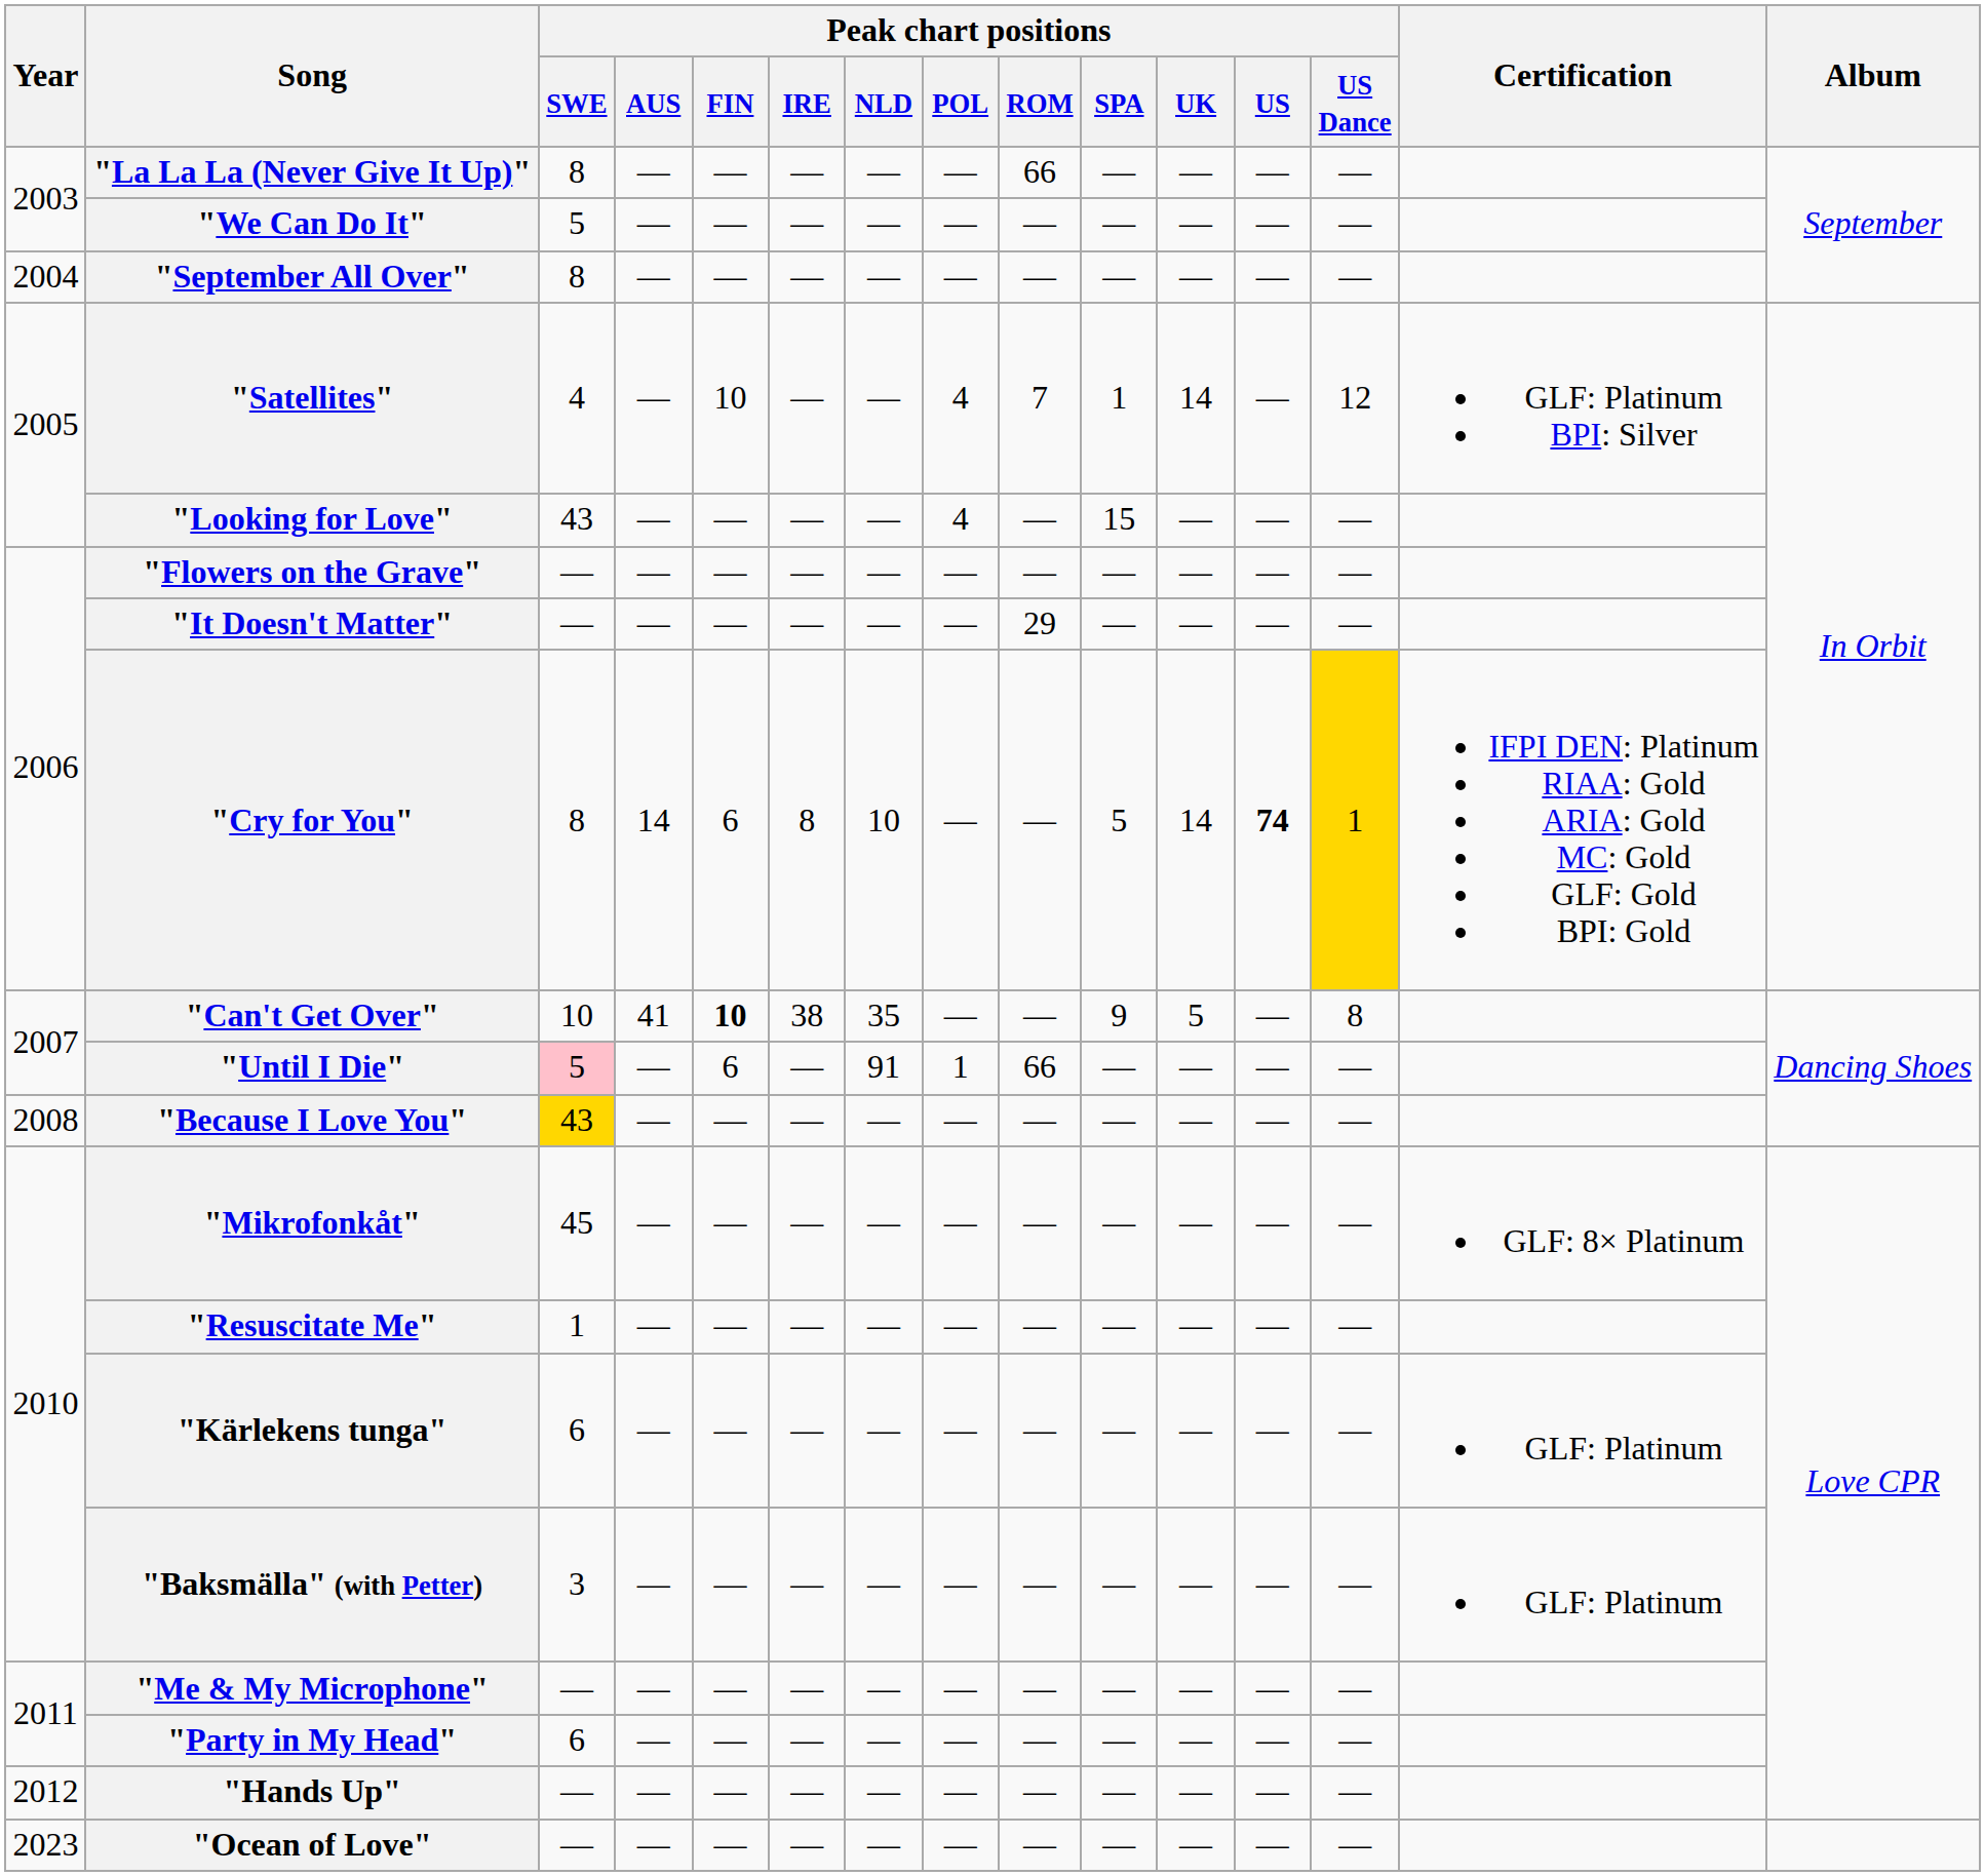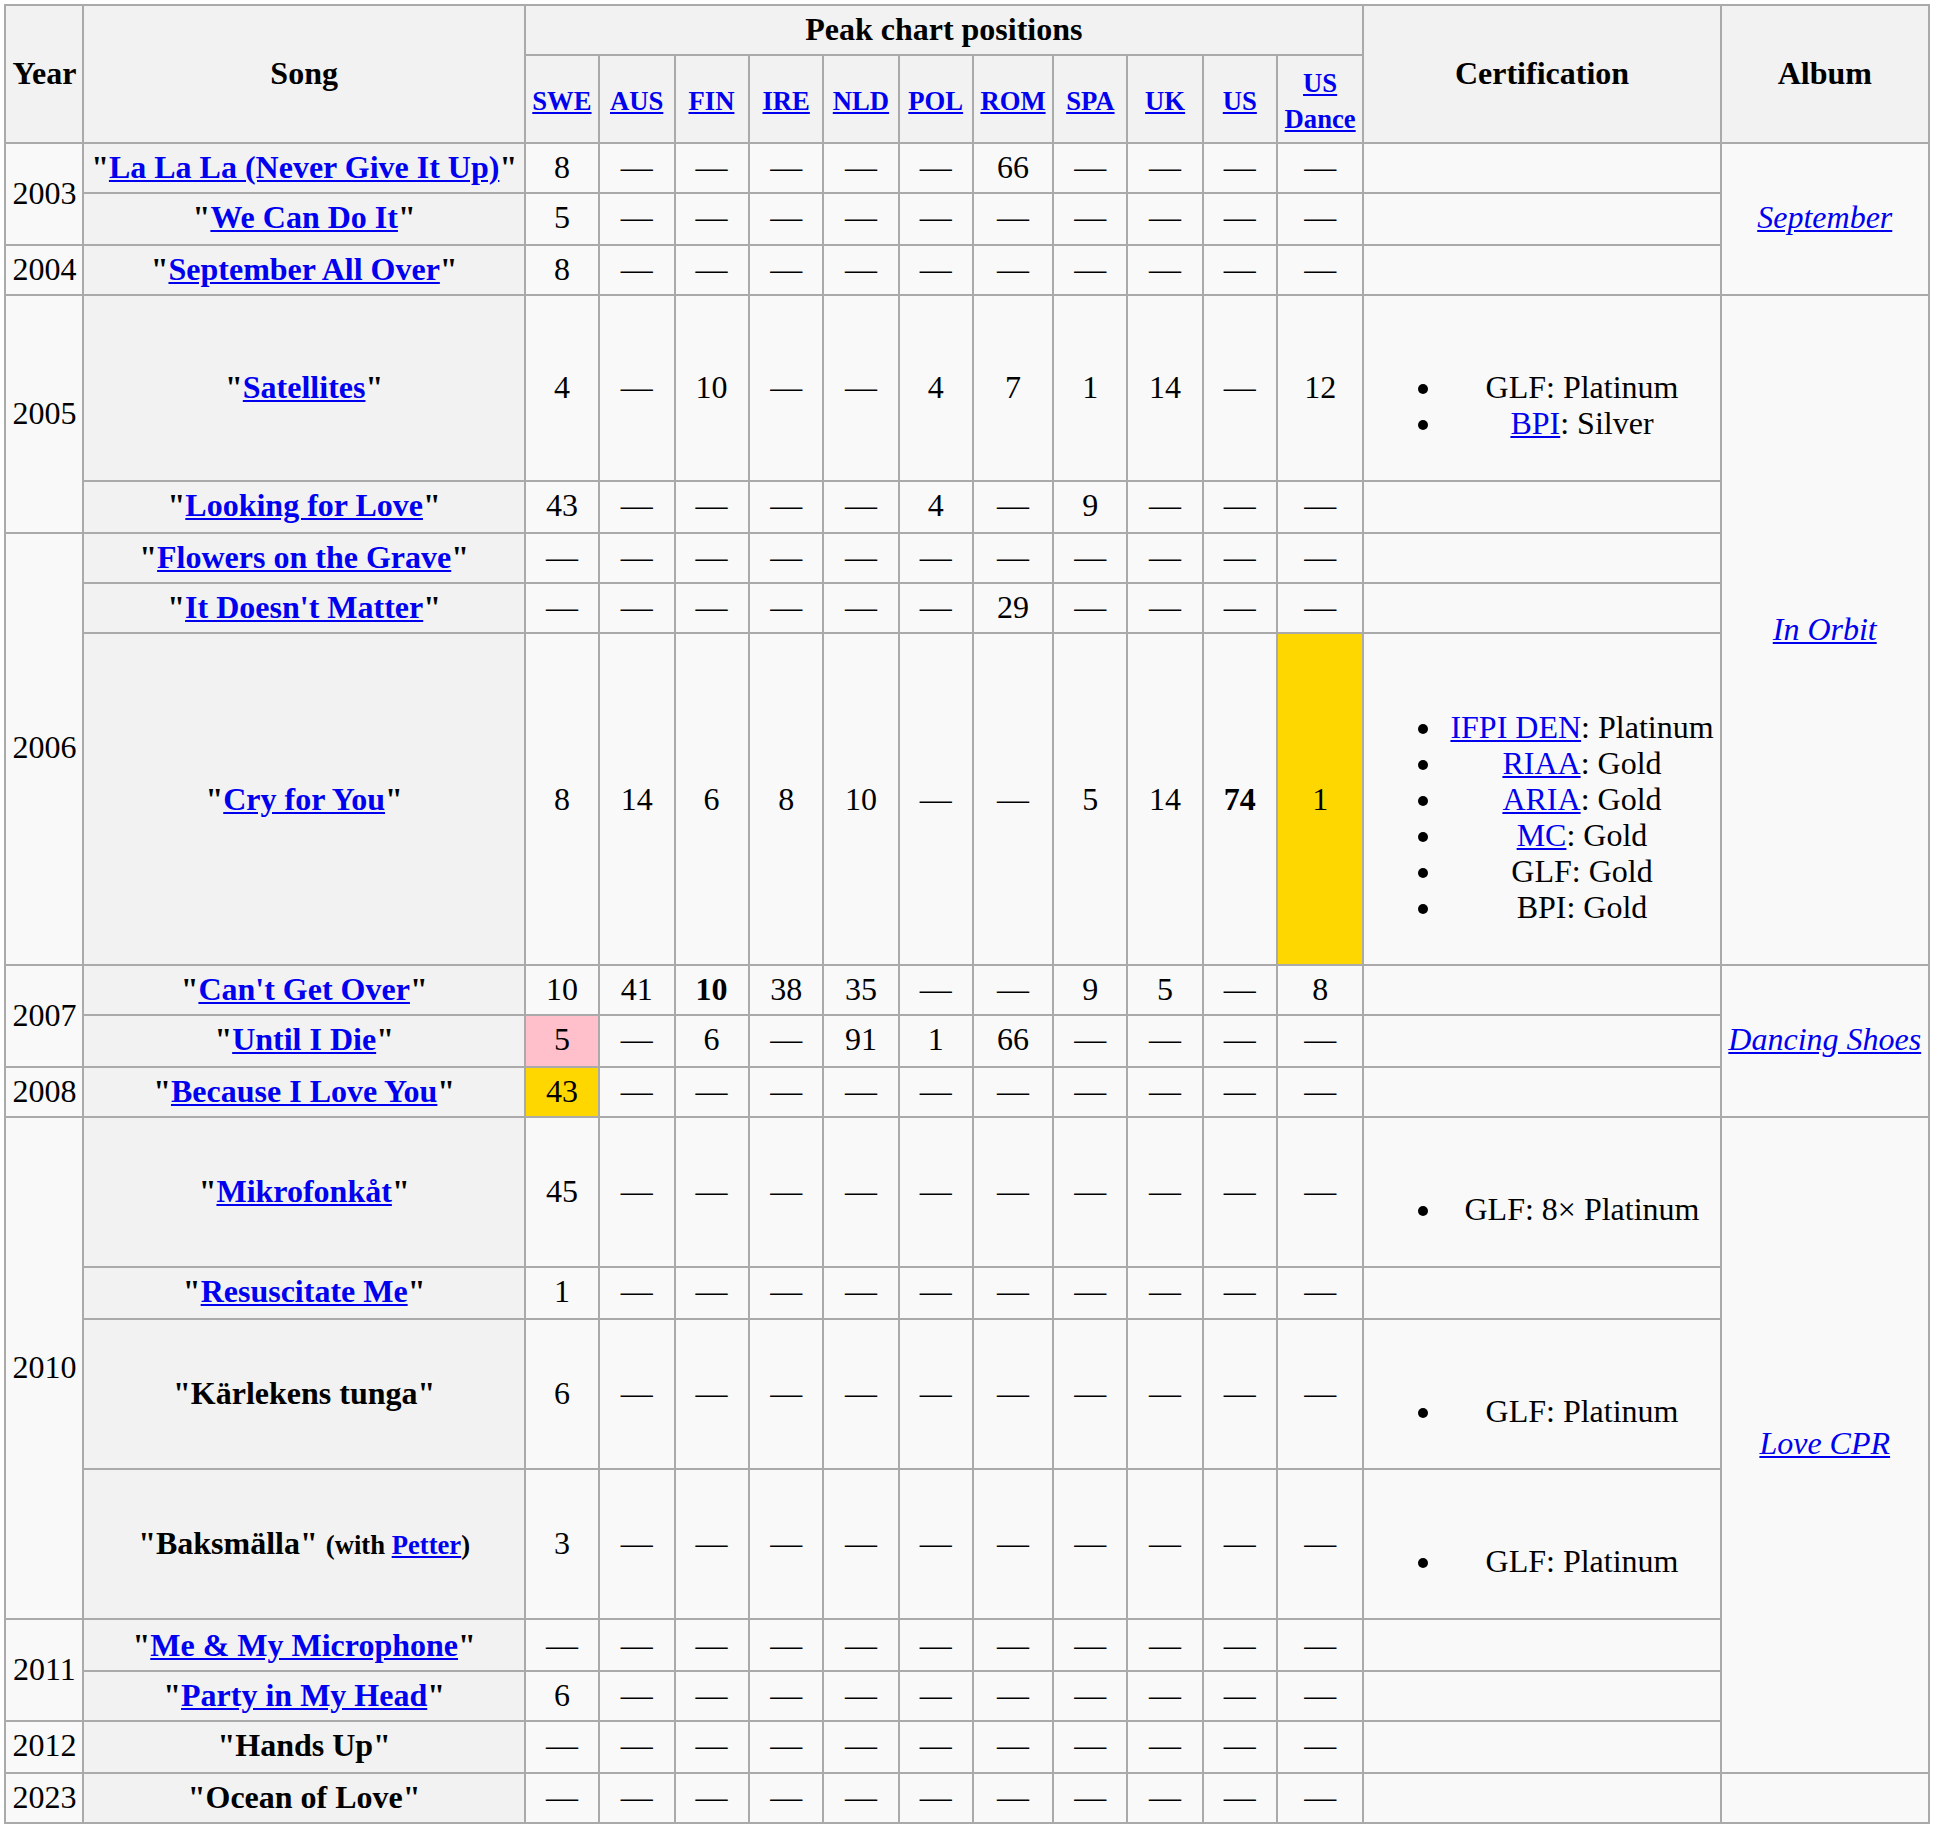"Looking for Love" | Peak chart positions / SPA: 15 -> 9
